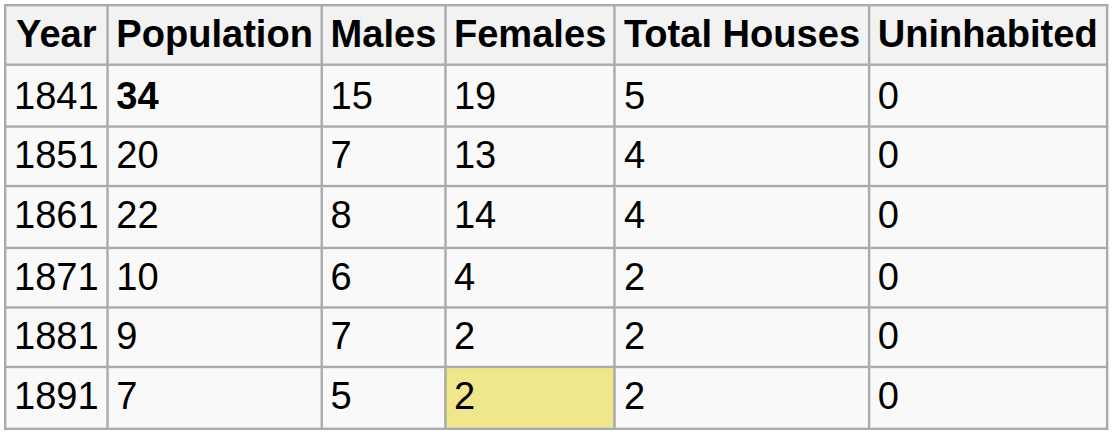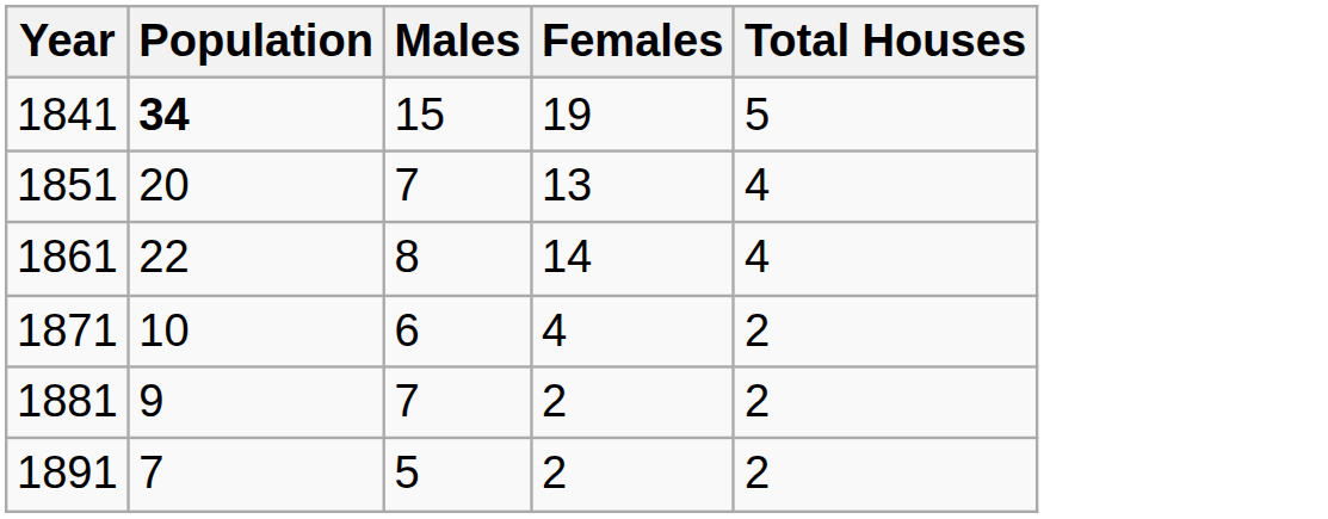- column: Uninhabited | 0 | 0 | 0 | 0 | 0 | 0
1891 | Females: khaki background -> no background
